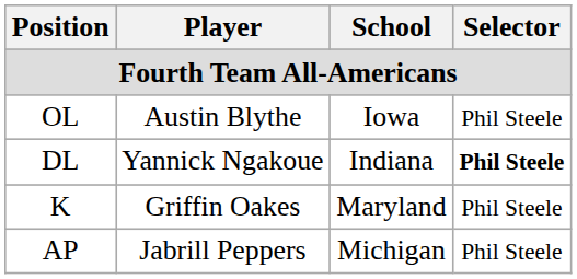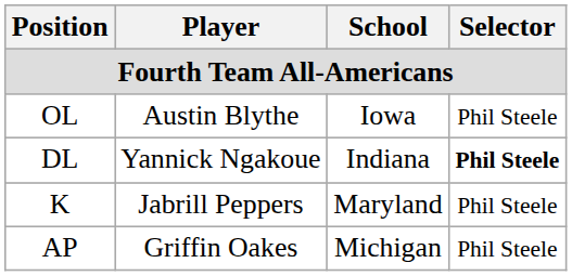K | Player: Griffin Oakes -> Jabrill Peppers
AP | Player: Jabrill Peppers -> Griffin Oakes
